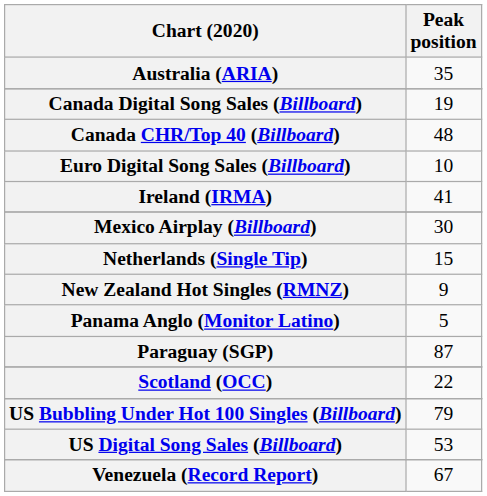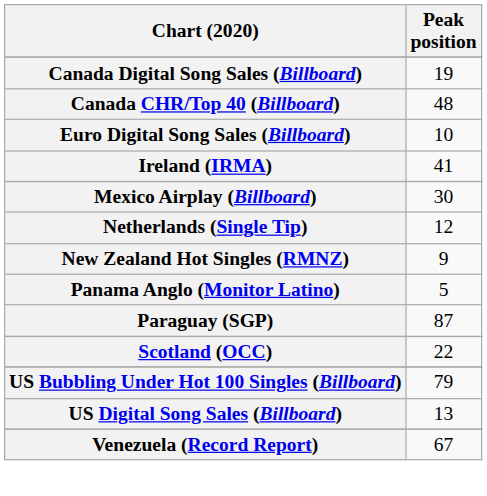- row: Australia (ARIA) | 35
Netherlands (Single Tip) | Peak position: 15 -> 12
US Digital Song Sales (Billboard) | Peak position: 53 -> 13
